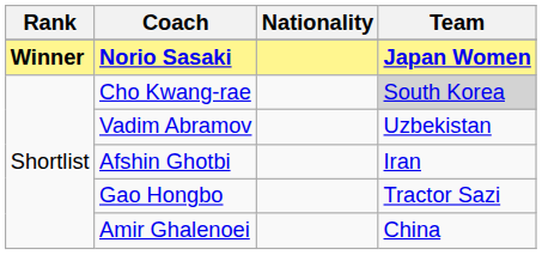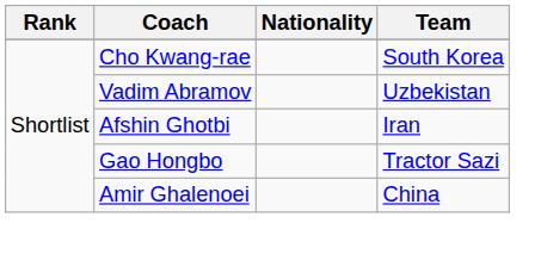- row: Winner | Norio Sasaki | Japan Women
Cho Kwang-rae | Team: lightgrey background -> no background
